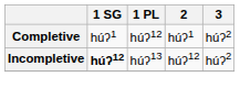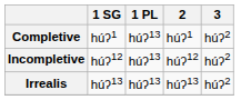Completive | 1 PL: húʔ12 -> húʔ13
Incompletive | 1 SG: bold -> normal
+ row: Irrealis | húʔ13 | húʔ13 | húʔ13 | húʔ2
